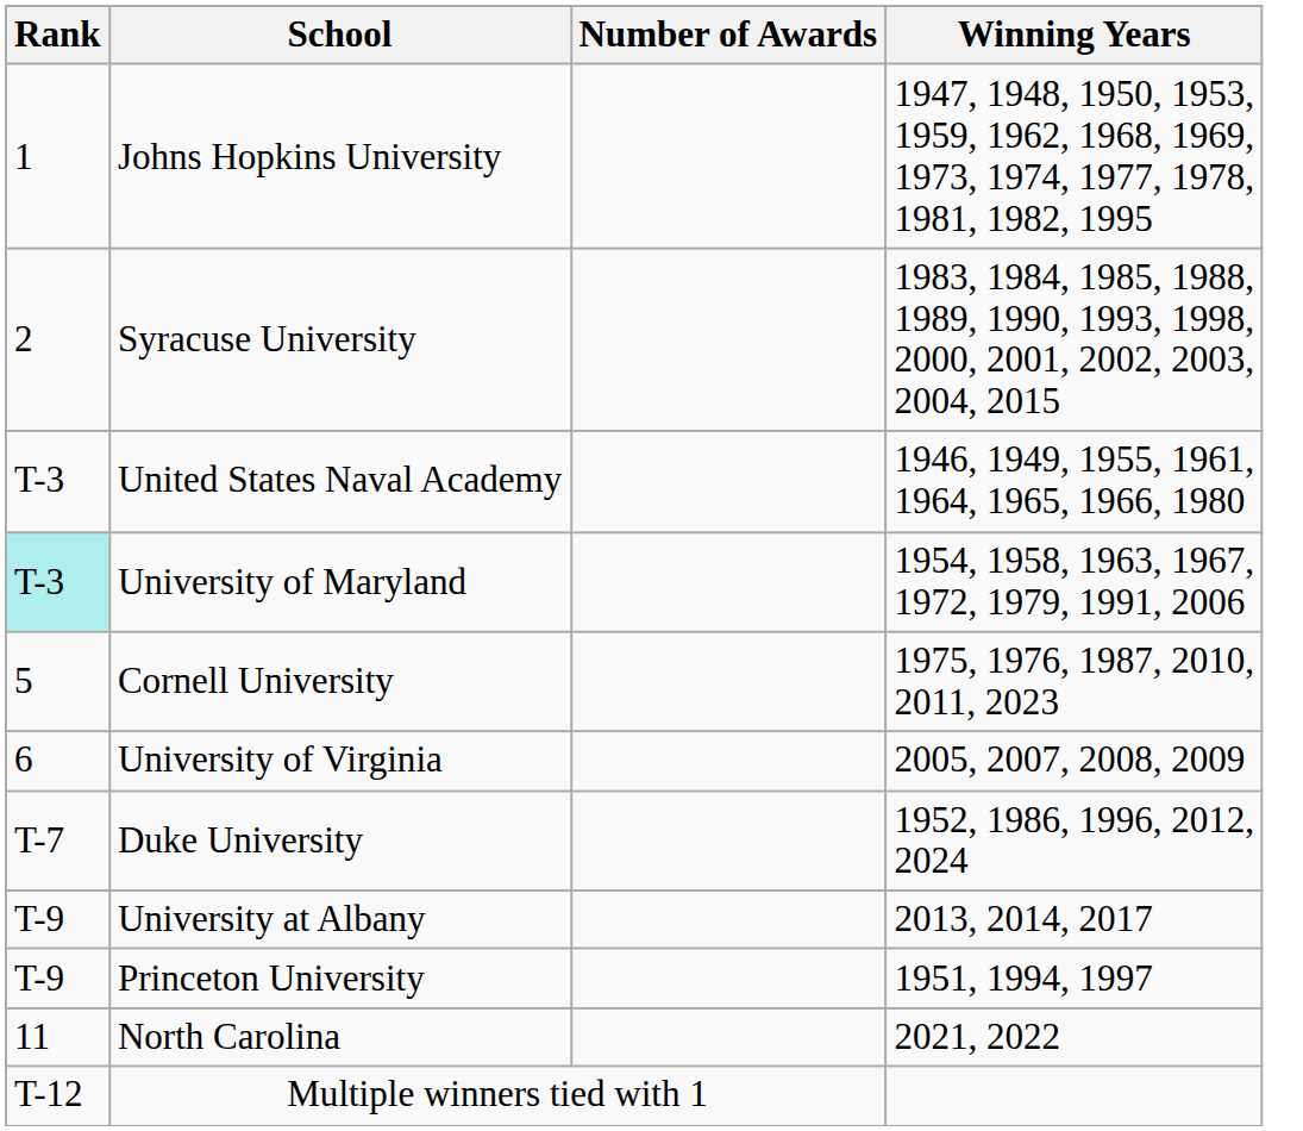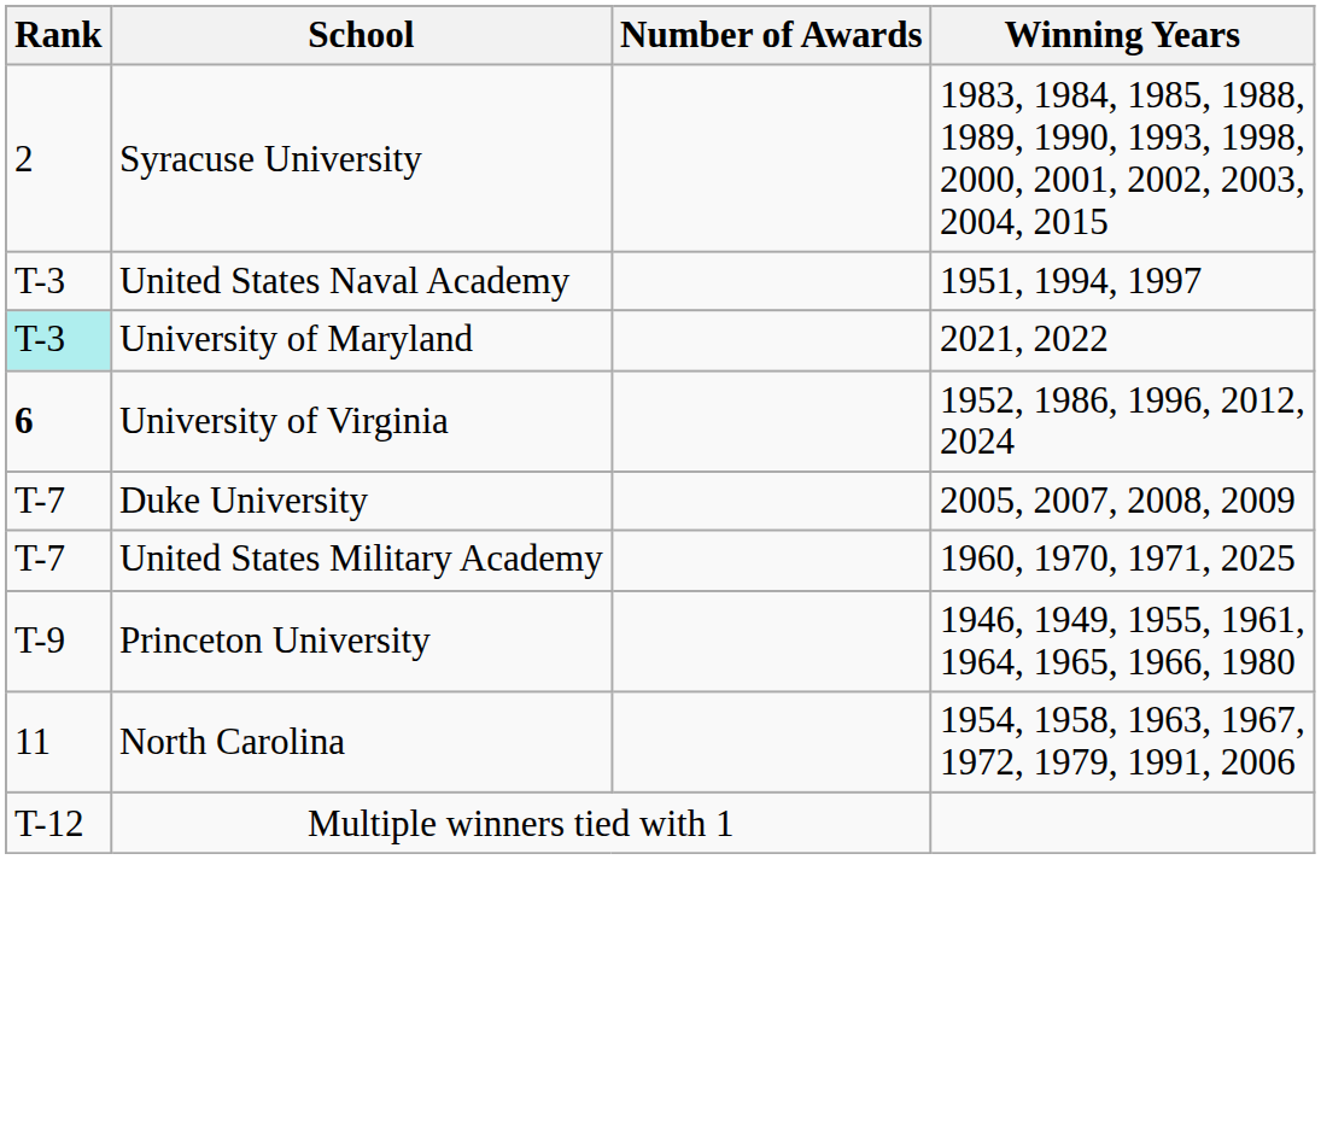- row: 1 | Johns Hopkins University | 1947, 1948, 1950, 1953, 1959, 1962, 1968, 1969, 1973, 1974, 1977, 1978, 1981, 1982, 1995
United States Naval Academy | Winning Years: 1946, 1949, 1955, 1961, 1964, 1965, 1966, 1980 -> 1951, 1994, 1997
University of Maryland | Winning Years: 1954, 1958, 1963, 1967, 1972, 1979, 1991, 2006 -> 2021, 2022
- row: 5 | Cornell University | 1975, 1976, 1987, 2010, 2011, 2023
University of Virginia | Rank: normal -> bold
University of Virginia | Winning Years: 2005, 2007, 2008, 2009 -> 1952, 1986, 1996, 2012, 2024
Duke University | Winning Years: 1952, 1986, 1996, 2012, 2024 -> 2005, 2007, 2008, 2009
+ row: T-7 | United States Military Academy | 1960, 1970, 1971, 2025
- row: T-9 | University at Albany | 2013, 2014, 2017
Princeton University | Winning Years: 1951, 1994, 1997 -> 1946, 1949, 1955, 1961, 1964, 1965, 1966, 1980
North Carolina | Winning Years: 2021, 2022 -> 1954, 1958, 1963, 1967, 1972, 1979, 1991, 2006
